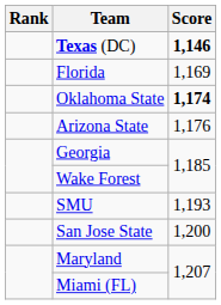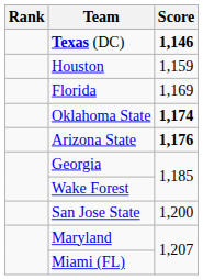+ row: Houston | 1,159
Arizona State | Score: normal -> bold
- row: SMU | 1,193
